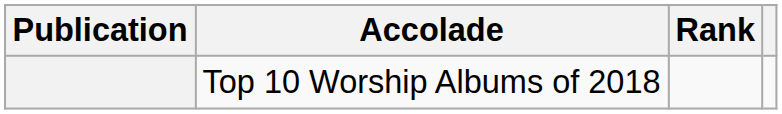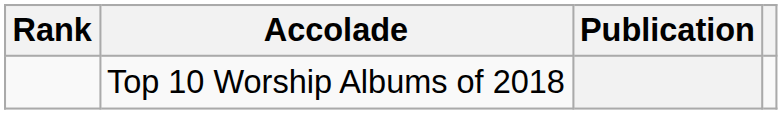columns swapped: Publication <-> Rank
